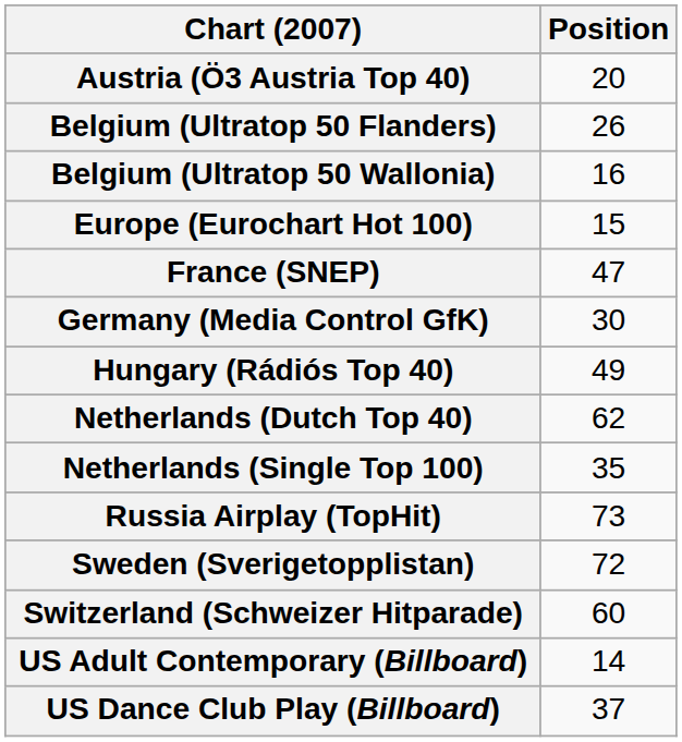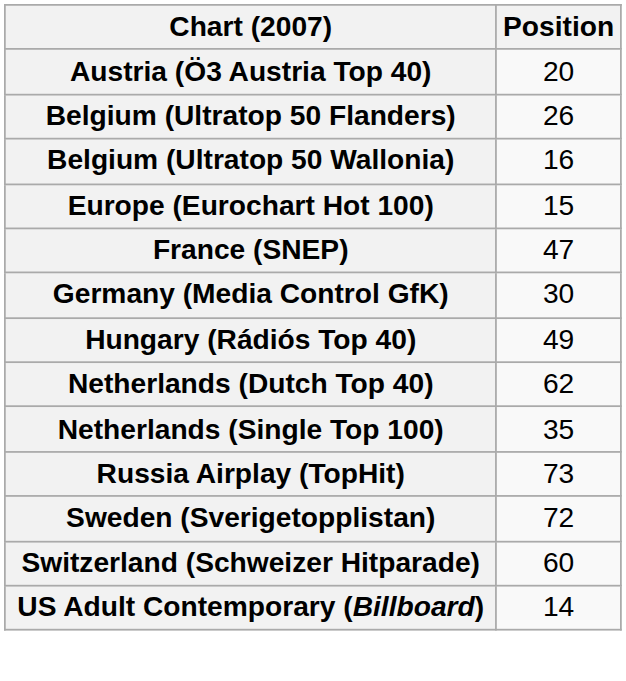- row: US Dance Club Play (Billboard) | 37
